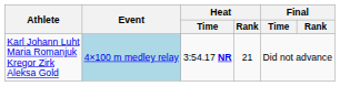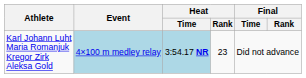Karl Johann Luht Maria Romanjuk Kregor Zirk Aleksa Gold | Heat / Time: no background -> lightblue background
Karl Johann Luht Maria Romanjuk Kregor Zirk Aleksa Gold | Heat / Rank: 21 -> 23
